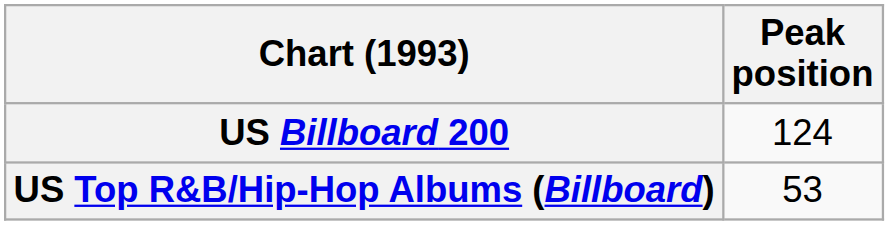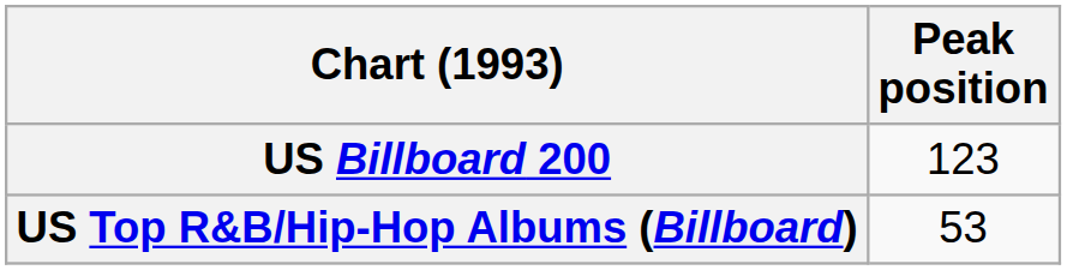US Billboard 200 | Peak position: 124 -> 123
